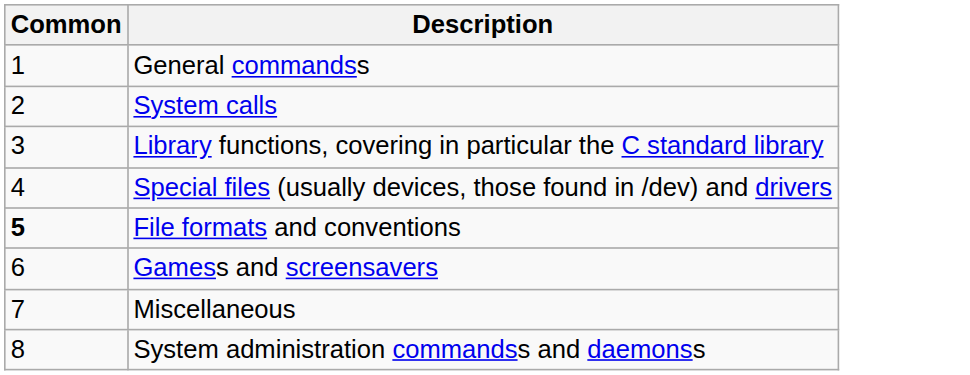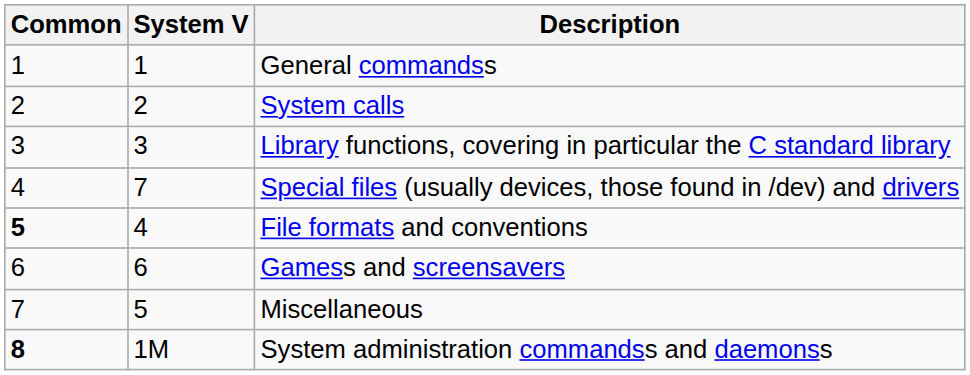+ column: System V | 1 | 2 | 3 | 7 | 4 | 6 | 5 | 1M
System administration commandss and daemonss | Common: normal -> bold
